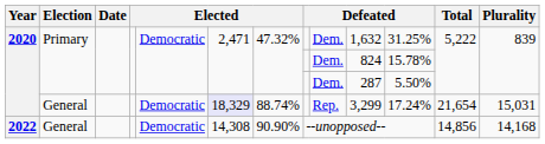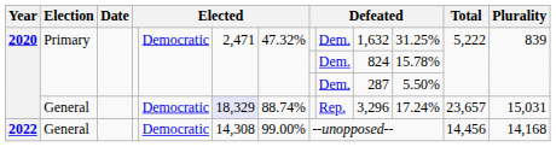2020 / General | column 10: 3,299 -> 3,296
2020 / General | Total: 21,654 -> 23,657
2022 | column 7: 90.90% -> 99.00%
2022 | Total: 14,856 -> 14,456
